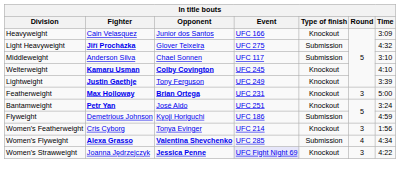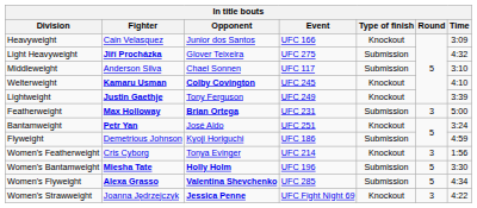Featherweight | Type of finish: Knockout -> Submission
+ row: Women's Bantamweight | Miesha Tate | Holly Holm | UFC 196 | Submission | 5 | 3:30
Women's Flyweight | Round: 4 -> 5
Women's Strawweight | Event: lavender background -> no background
